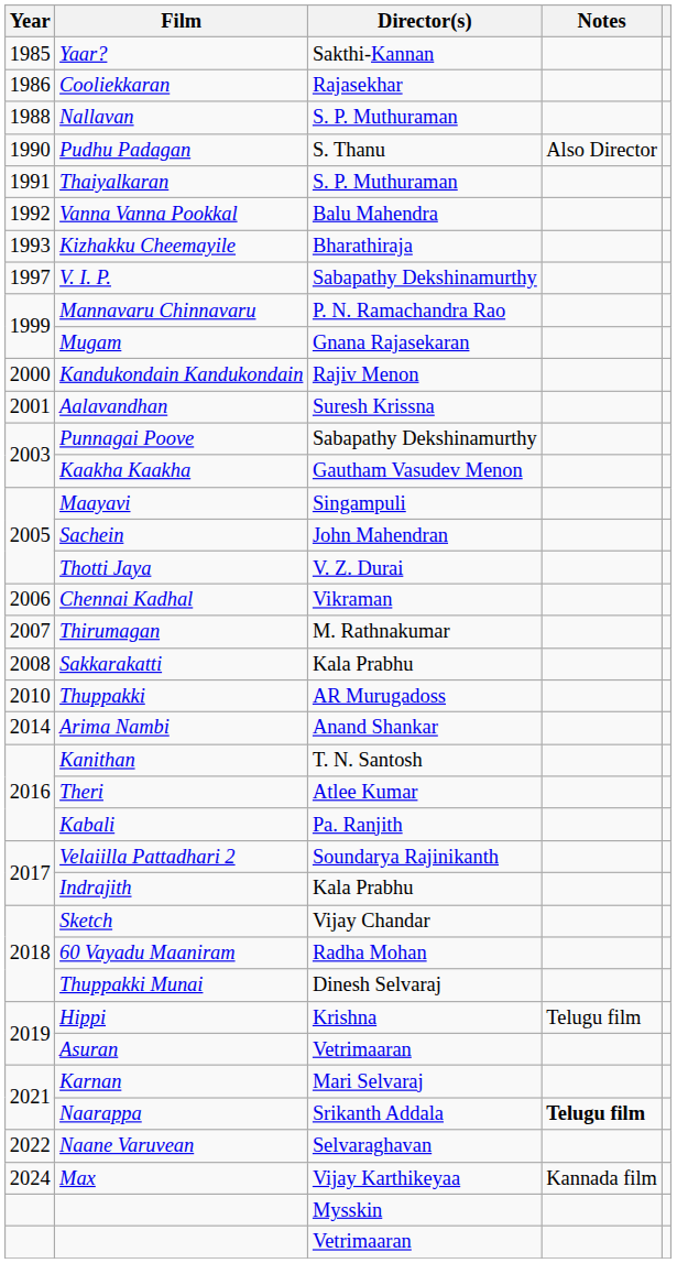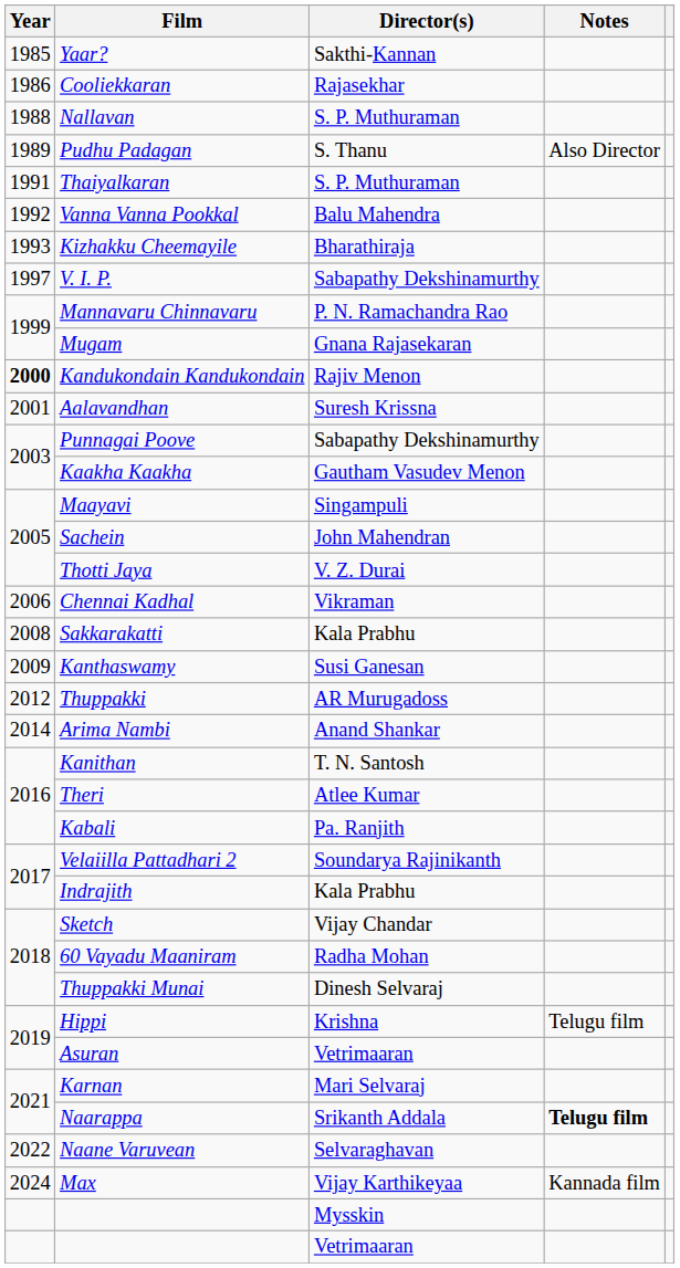Pudhu Padagan | Year: 1990 -> 1989
Kandukondain Kandukondain | Year: normal -> bold
- row: 2007 | Thirumagan | M. Rathnakumar
+ row: 2009 | Kanthaswamy | Susi Ganesan
Thuppakki | Year: 2010 -> 2012
